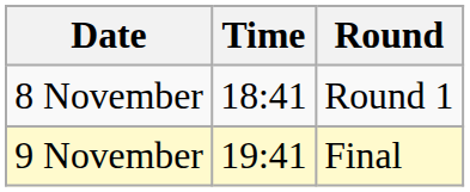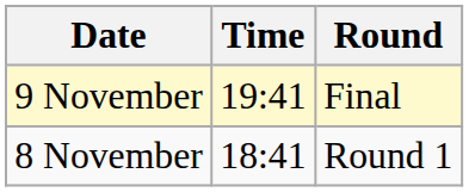rows swapped: 8 November <-> 9 November
